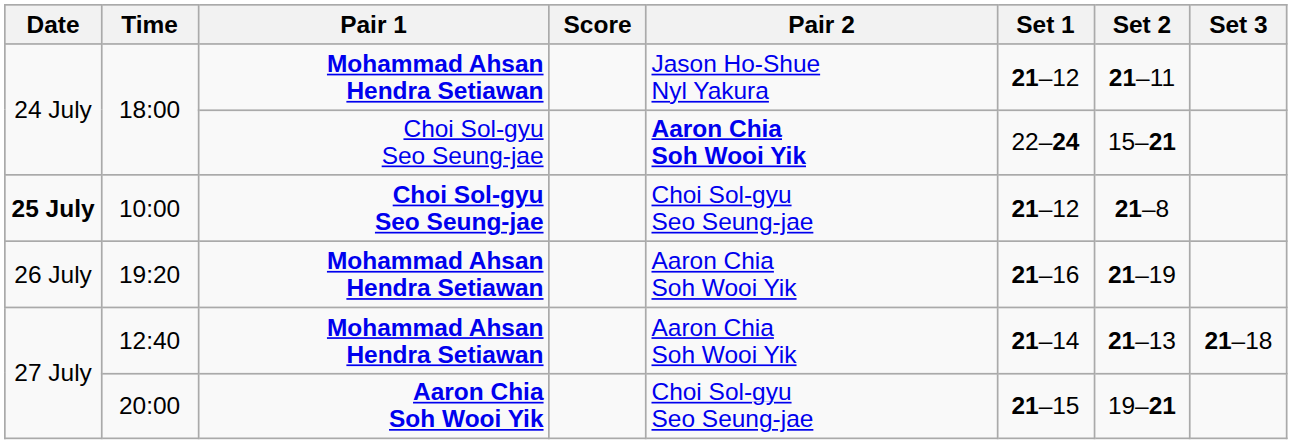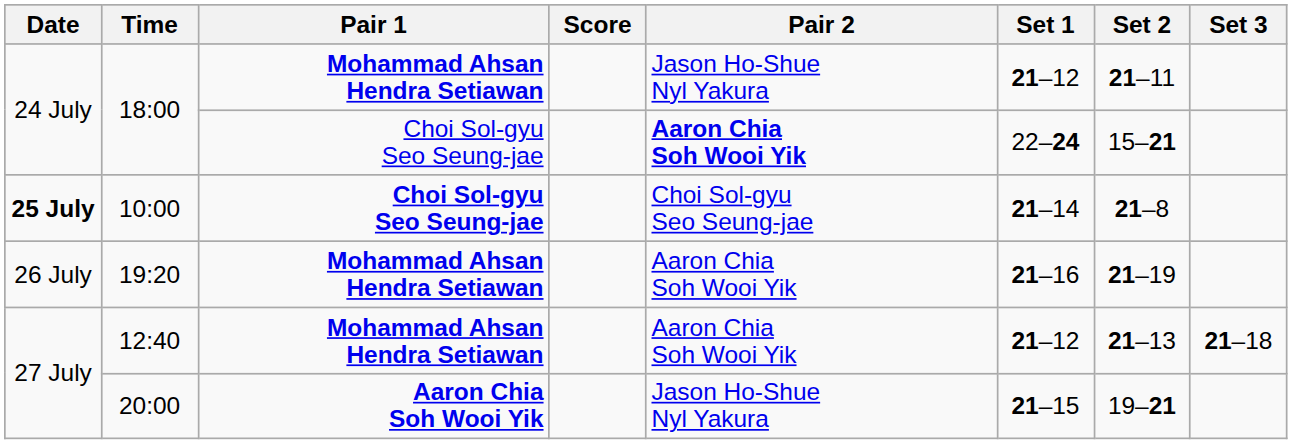10:00 | Set 1: 21–12 -> 21–14
12:40 | Set 1: 21–14 -> 21–12
20:00 | Pair 2: Choi Sol-gyu Seo Seung-jae -> Jason Ho-Shue Nyl Yakura
